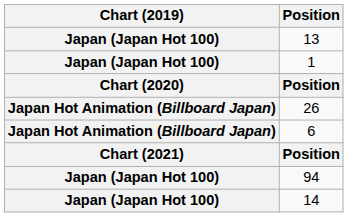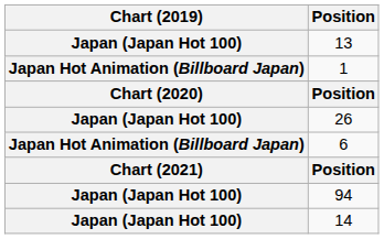1 | Chart (2019): Japan (Japan Hot 100) -> Japan Hot Animation (Billboard Japan)
26 | Chart (2019): Japan Hot Animation (Billboard Japan) -> Japan (Japan Hot 100)
